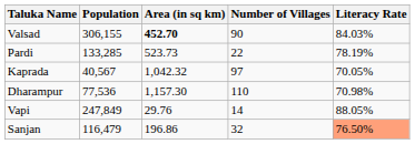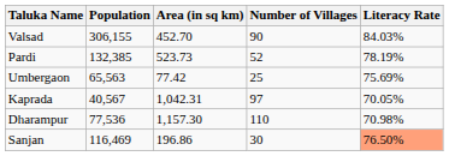Valsad | Area (in sq km): bold -> normal
Pardi | Population: 133,285 -> 132,385
Pardi | Number of Villages: 22 -> 52
+ row: Umbergaon | 65,563 | 77.42 | 25 | 75.69%
Kaprada | Area (in sq km): 1,042.32 -> 1,042.31
- row: Vapi | 247,849 | 29.76 | 14 | 88.05%
Sanjan | Population: 116,479 -> 116,469
Sanjan | Number of Villages: 32 -> 30
